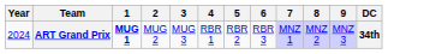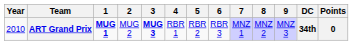+ column: Points | 0
ART Grand Prix | Year: 2024 -> 2010
ART Grand Prix | 3: normal -> bold
